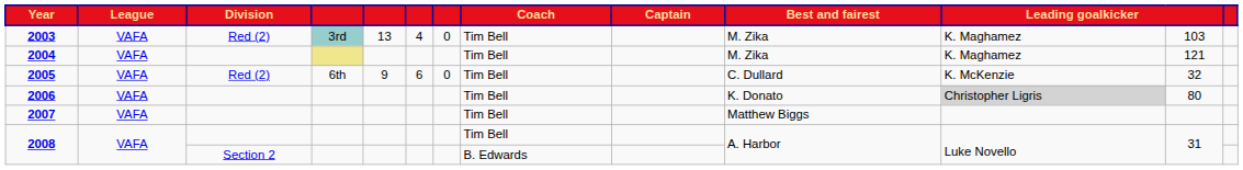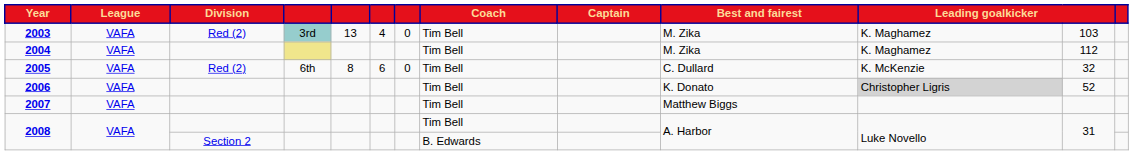2004 | column 12: 121 -> 112
2005 | column 5: 9 -> 8
2006 | column 12: 80 -> 52
